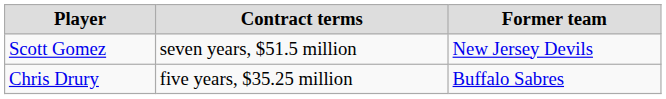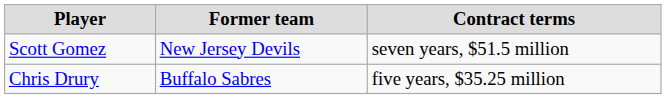columns swapped: Former team <-> Contract terms
